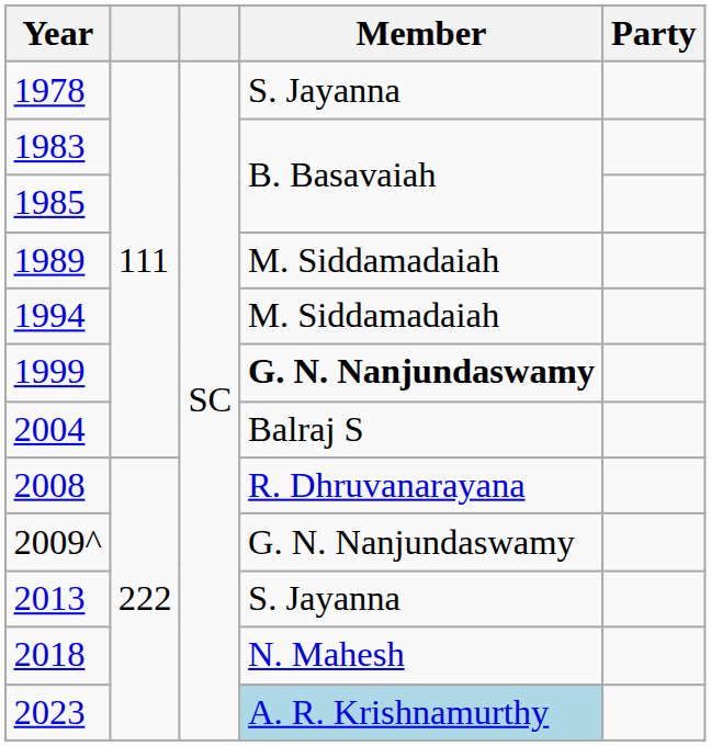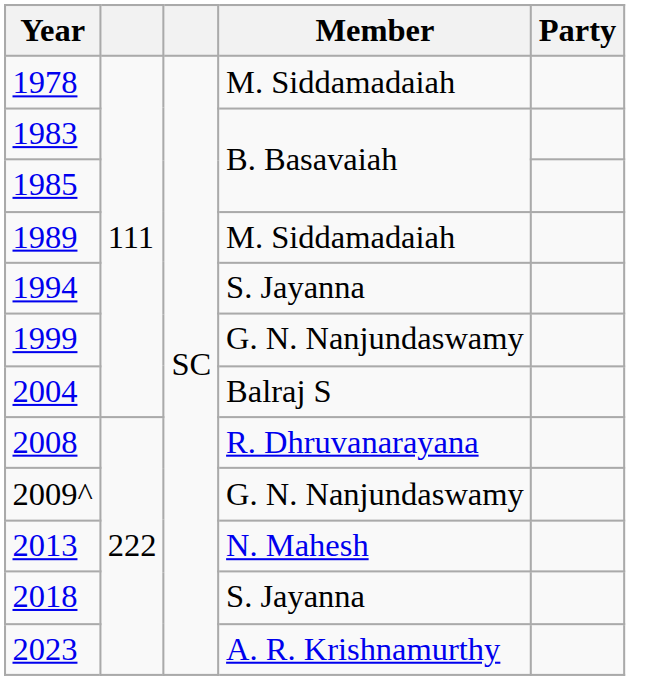1978 | Member: S. Jayanna -> M. Siddamadaiah
1994 | Member: M. Siddamadaiah -> S. Jayanna
1999 | Member: bold -> normal
2013 | Member: S. Jayanna -> N. Mahesh
2018 | Member: N. Mahesh -> S. Jayanna
2023 | Member: lightblue background -> no background
